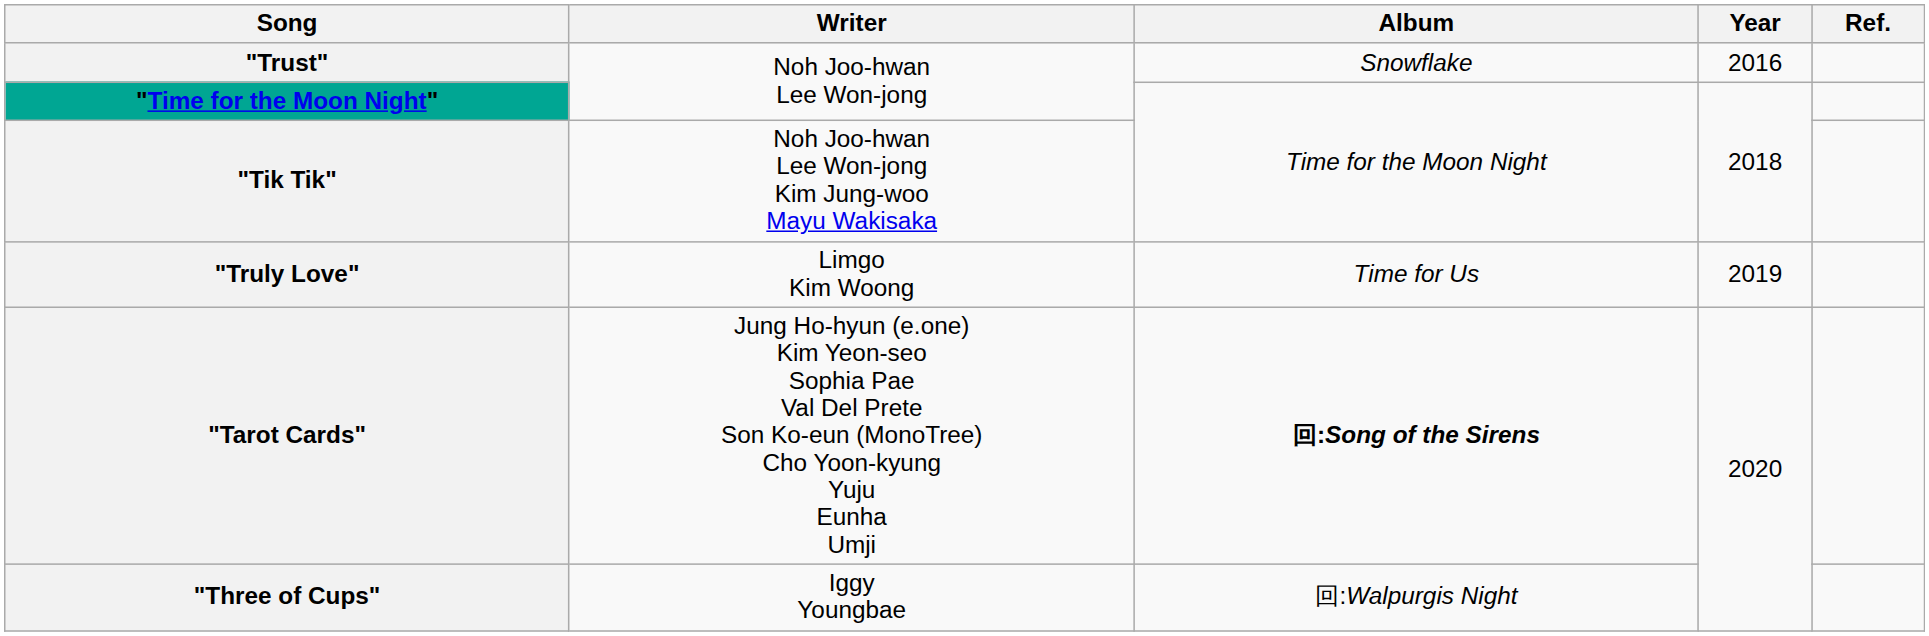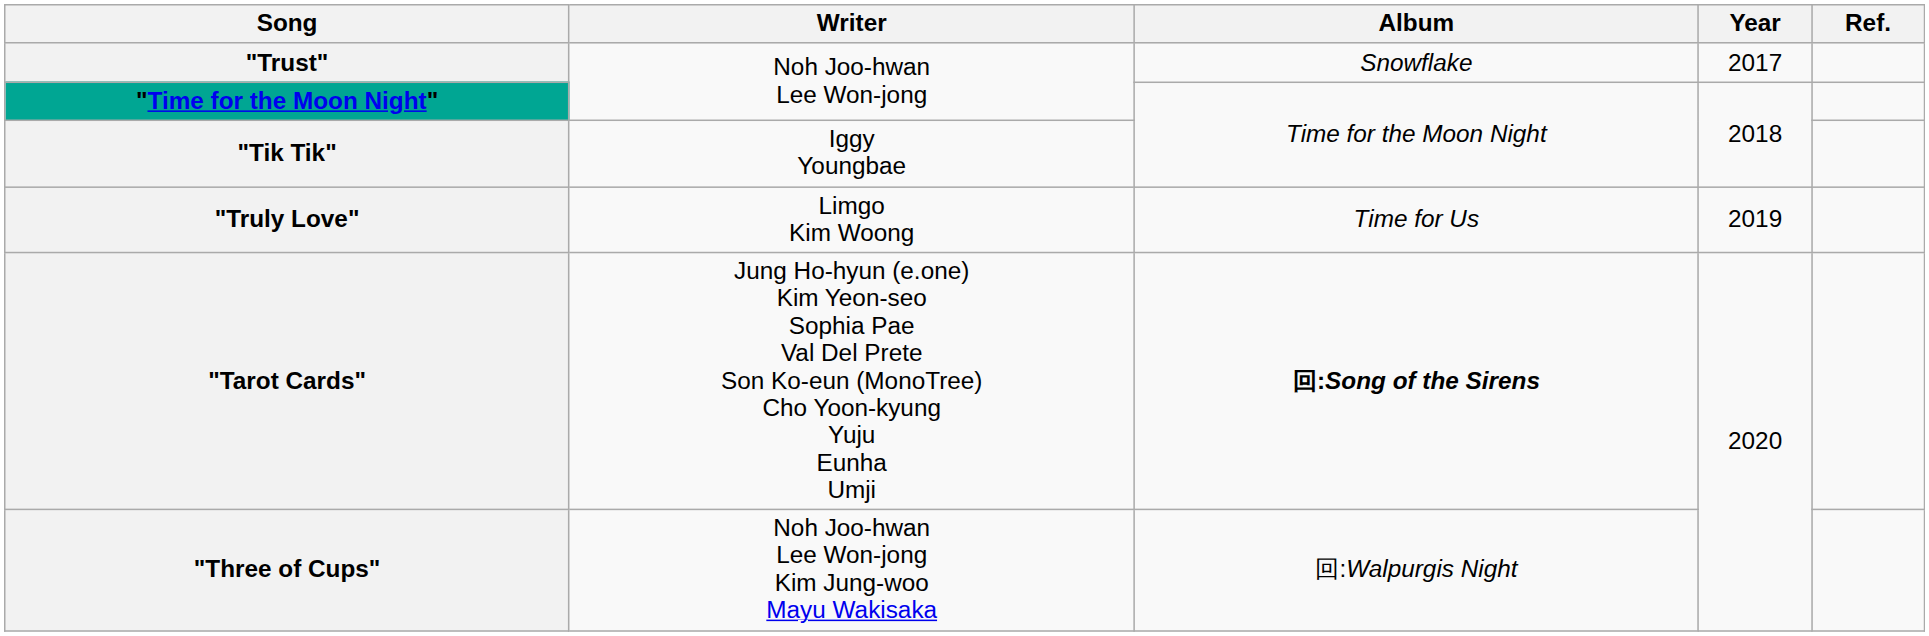"Trust" | Year: 2016 -> 2017
"Tik Tik" | Writer: Noh Joo-hwan Lee Won-jong Kim Jung-woo Mayu Wakisaka -> Iggy Youngbae
"Three of Cups" | Writer: Iggy Youngbae -> Noh Joo-hwan Lee Won-jong Kim Jung-woo Mayu Wakisaka
